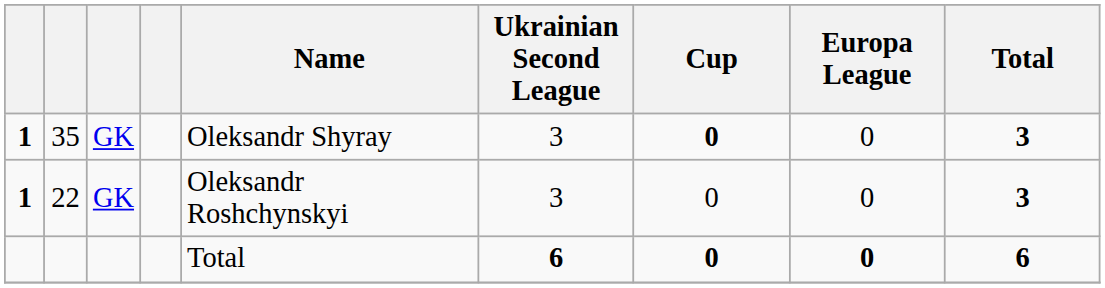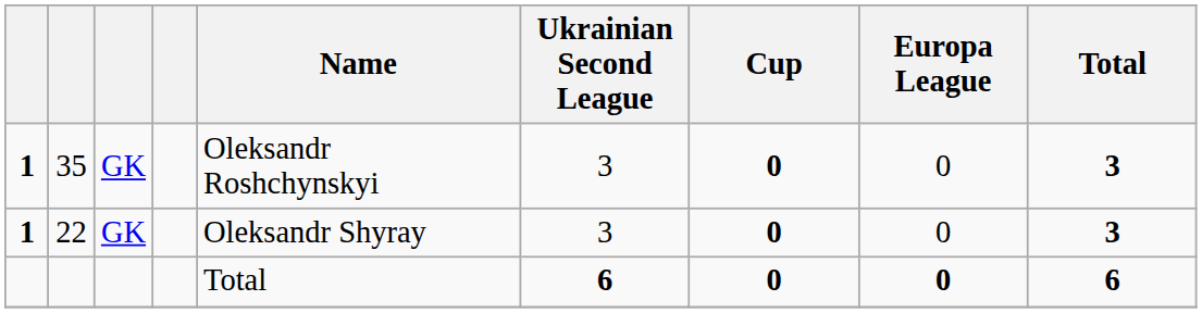35 | Name: Oleksandr Shyray -> Oleksandr Roshchynskyi
22 | Name: Oleksandr Roshchynskyi -> Oleksandr Shyray
22 | Cup: normal -> bold
